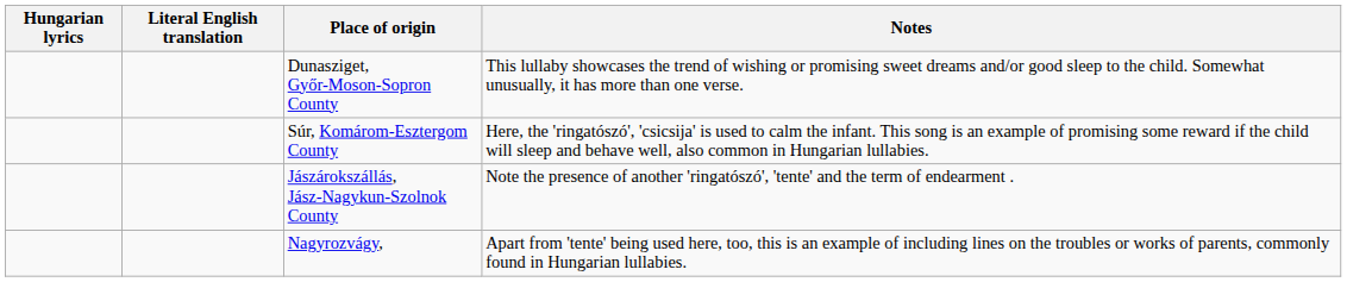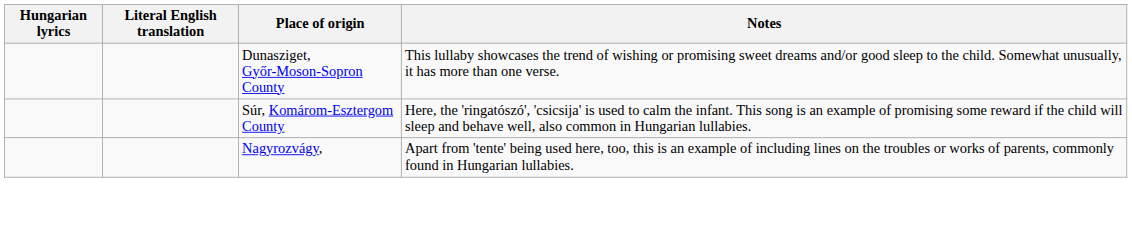- row: Jászárokszállás, Jász-Nagykun-Szolnok County | Note the presence of another 'ringatószó', 'tente' and the term of endearment .
